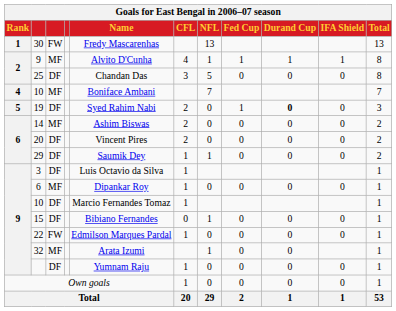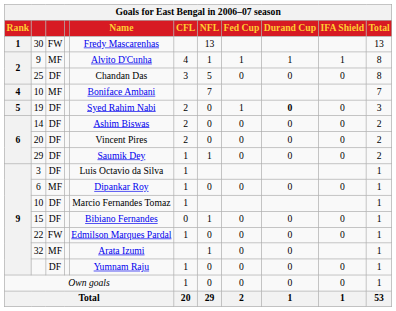14 | column 3: MF -> DF
